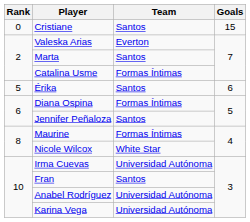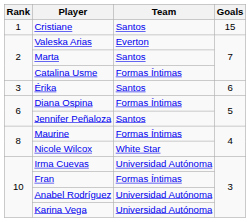Cristiane | Rank: 0 -> 1
Érika | Rank: 5 -> 3
Fran | Team: Santos -> Formas Íntimas
